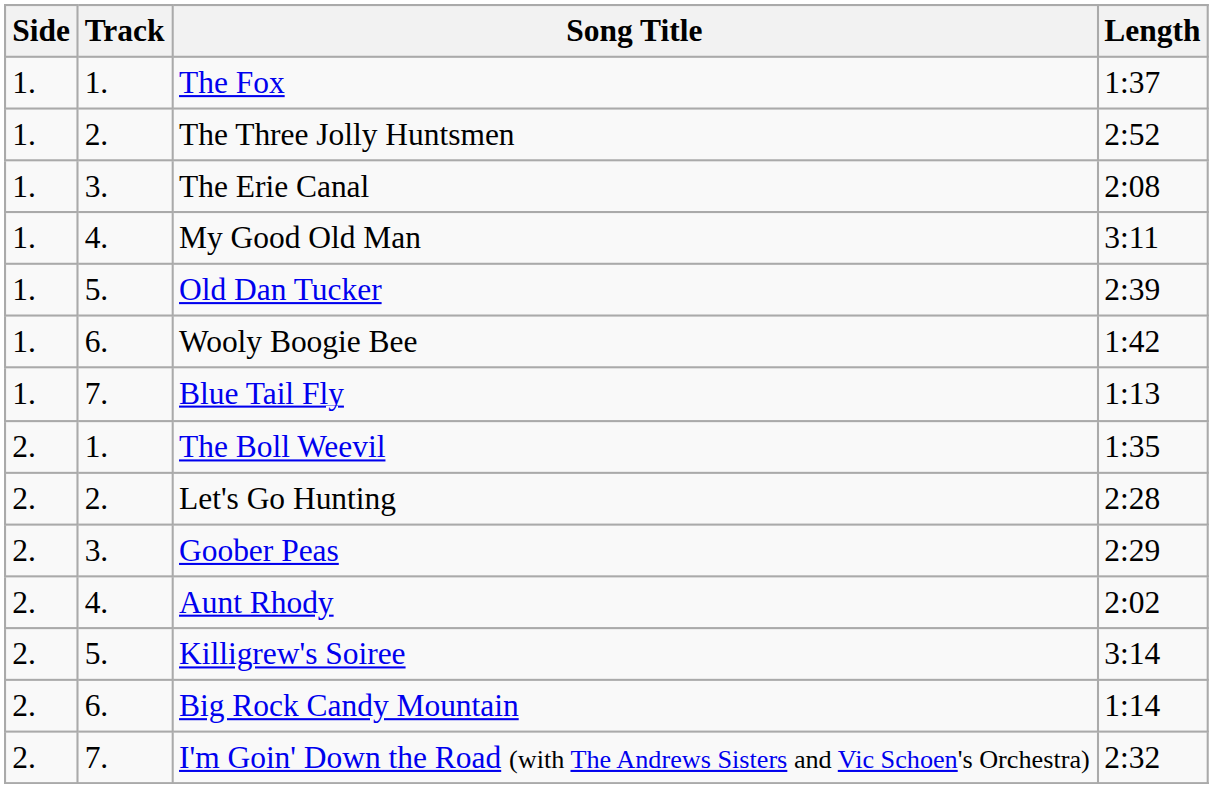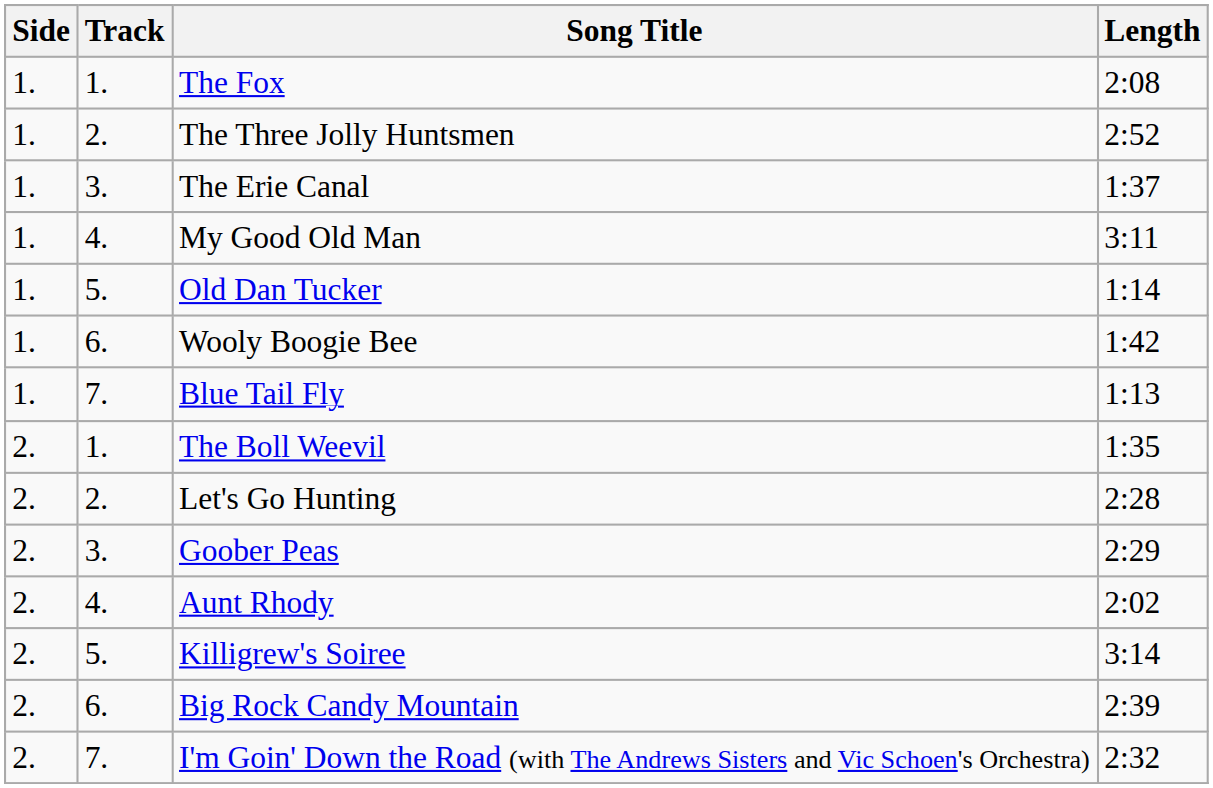The Fox | Length: 1:37 -> 2:08
The Erie Canal | Length: 2:08 -> 1:37
Old Dan Tucker | Length: 2:39 -> 1:14
Big Rock Candy Mountain | Length: 1:14 -> 2:39
